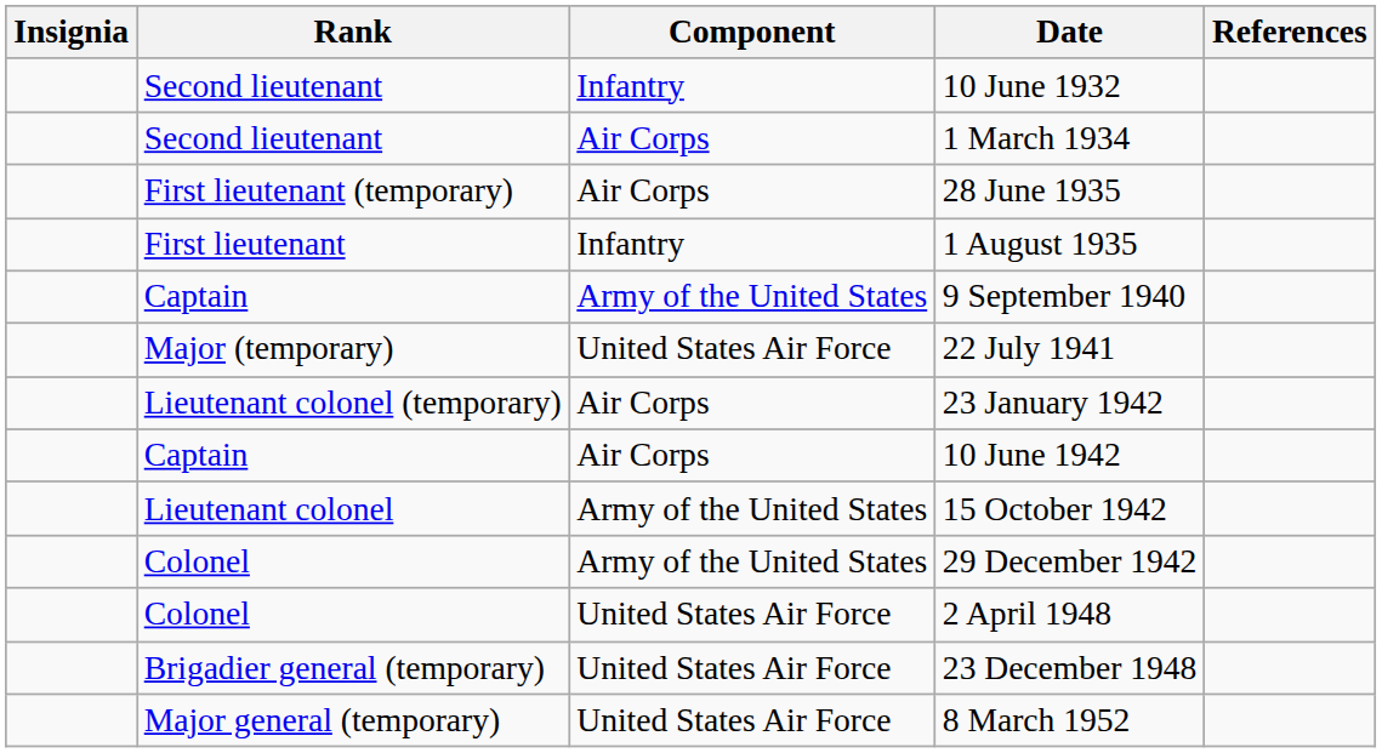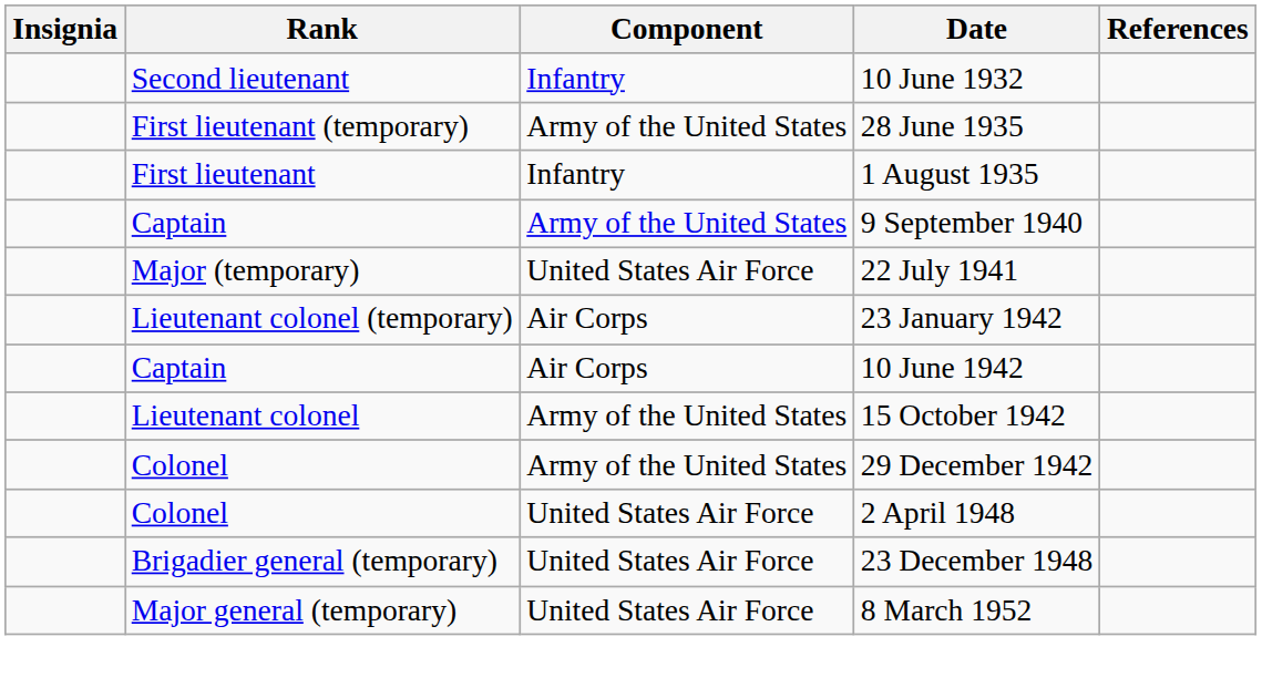- row: Second lieutenant | Air Corps | 1 March 1934
28 June 1935 | Component: Air Corps -> Army of the United States
